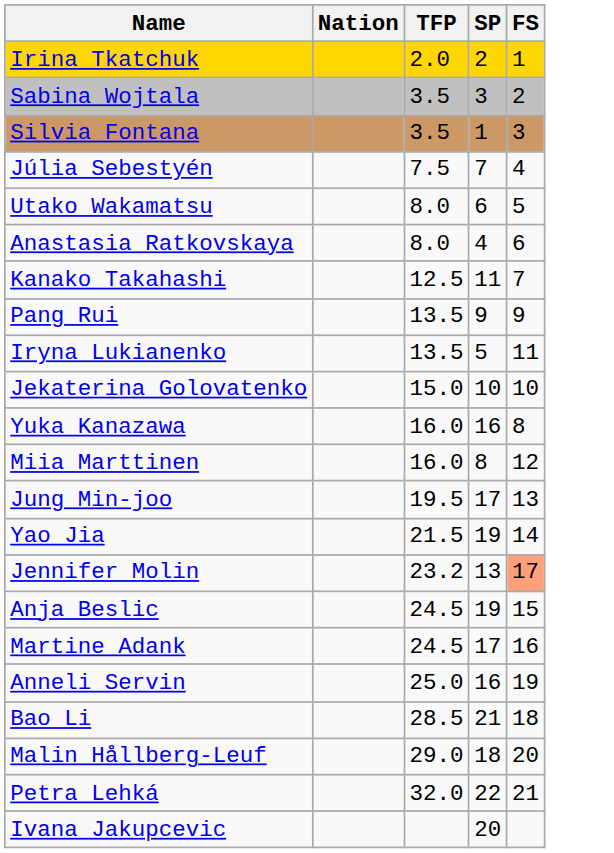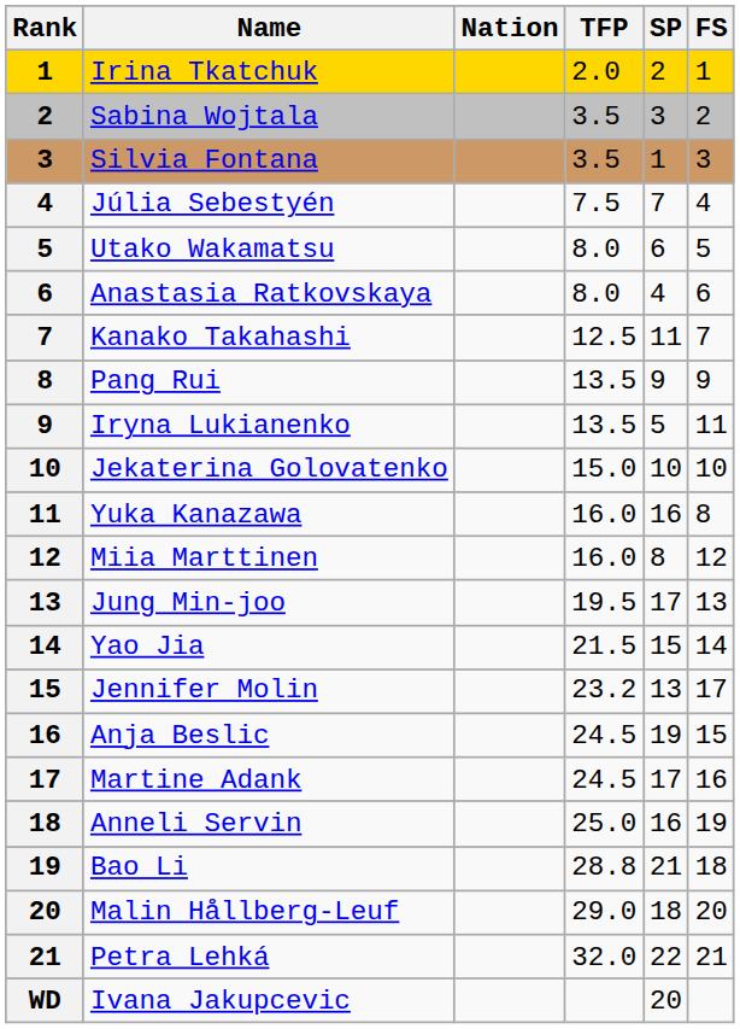+ column: Rank | 1 | 2 | 3 | 4 | 5 | 6 | 7 | 8 | 9 | 10 | 11 | 12 | 13 | 14 | 15 | 16 | 17 | 18 | 19 | 20 | 21 | WD
Yao Jia | SP: 19 -> 15
Jennifer Molin | FS: lightsalmon background -> no background
Bao Li | TFP: 28.5 -> 28.8
